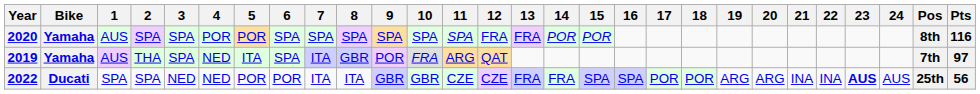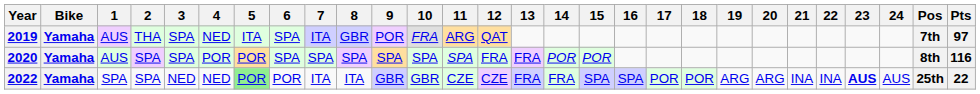rows swapped: 2019 <-> 2020
2022 | Bike: Ducati -> Yamaha
2022 | 5: no background -> lightgreen background
2022 | Pts: 56 -> 22
